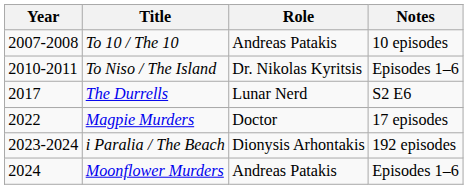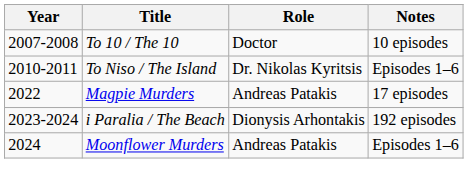To 10 / The 10 | Role: Andreas Patakis -> Doctor
- row: 2017 | The Durrells | Lunar Nerd | S2 E6
Magpie Murders | Role: Doctor -> Andreas Patakis
